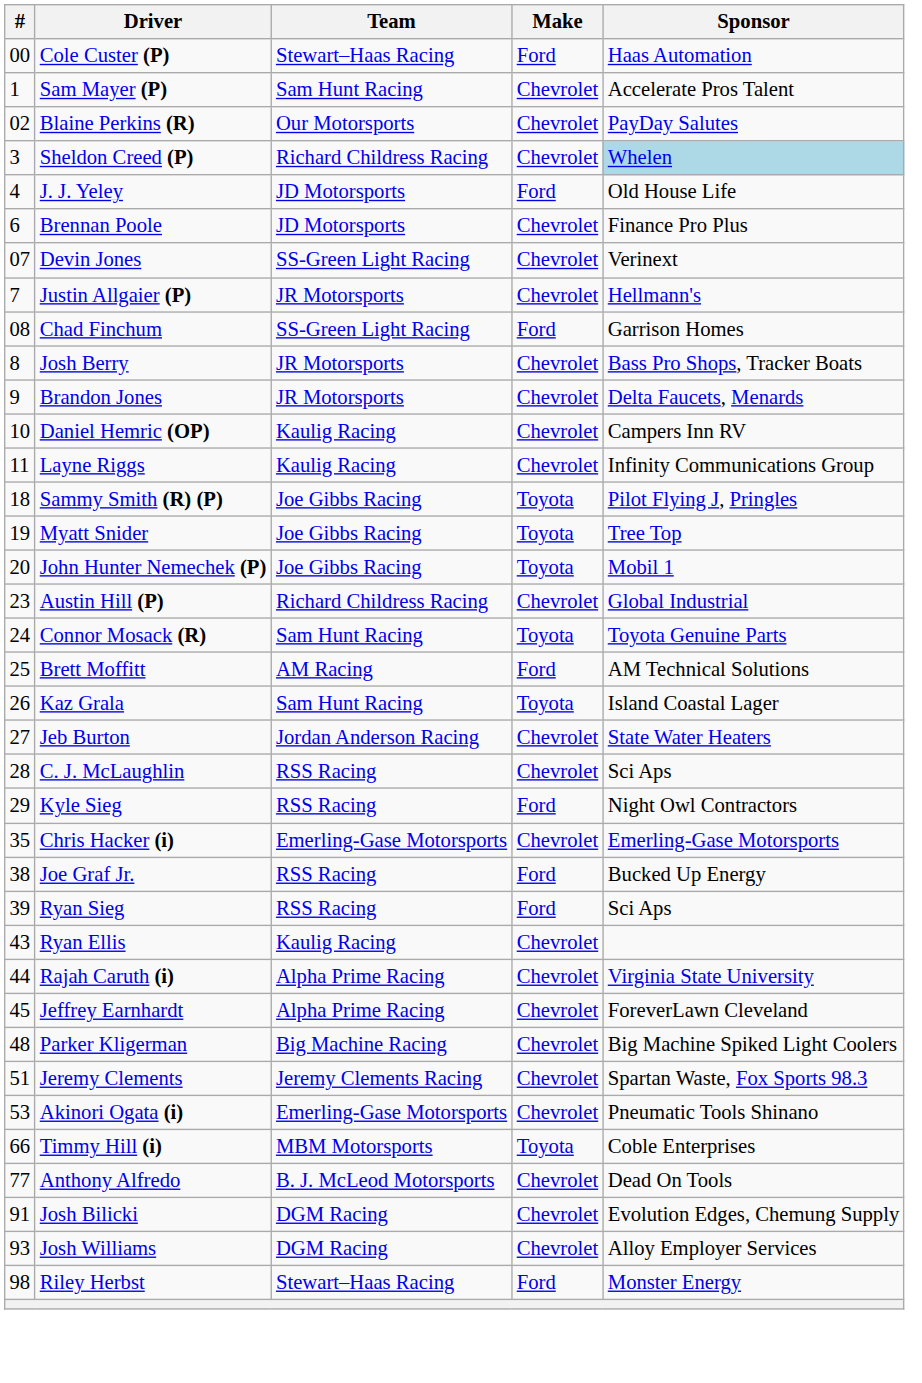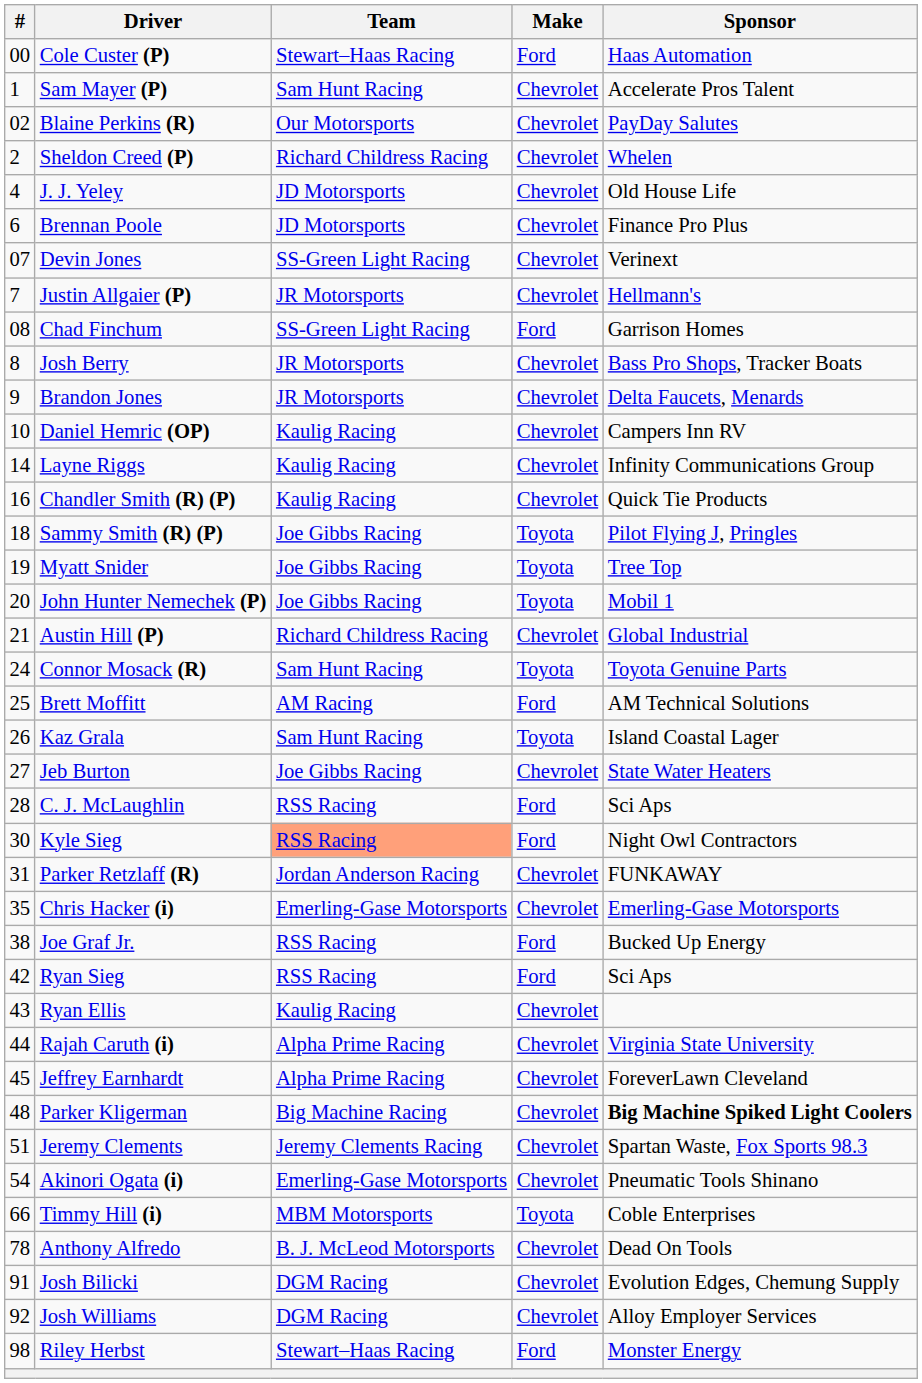Sheldon Creed (P) | #: 3 -> 2
Sheldon Creed (P) | Sponsor: lightblue background -> no background
J. J. Yeley | Make: Ford -> Chevrolet
Layne Riggs | #: 11 -> 14
+ row: 16 | Chandler Smith (R) (P) | Kaulig Racing | Chevrolet | Quick Tie Products
Austin Hill (P) | #: 23 -> 21
Jeb Burton | Team: Jordan Anderson Racing -> Joe Gibbs Racing
C. J. McLaughlin | Make: Chevrolet -> Ford
Kyle Sieg | #: 29 -> 30
Kyle Sieg | Team: no background -> lightsalmon background
+ row: 31 | Parker Retzlaff (R) | Jordan Anderson Racing | Chevrolet | FUNKAWAY
Ryan Sieg | #: 39 -> 42
Parker Kligerman | Sponsor: normal -> bold
Akinori Ogata (i) | #: 53 -> 54
Anthony Alfredo | #: 77 -> 78
Josh Williams | #: 93 -> 92
